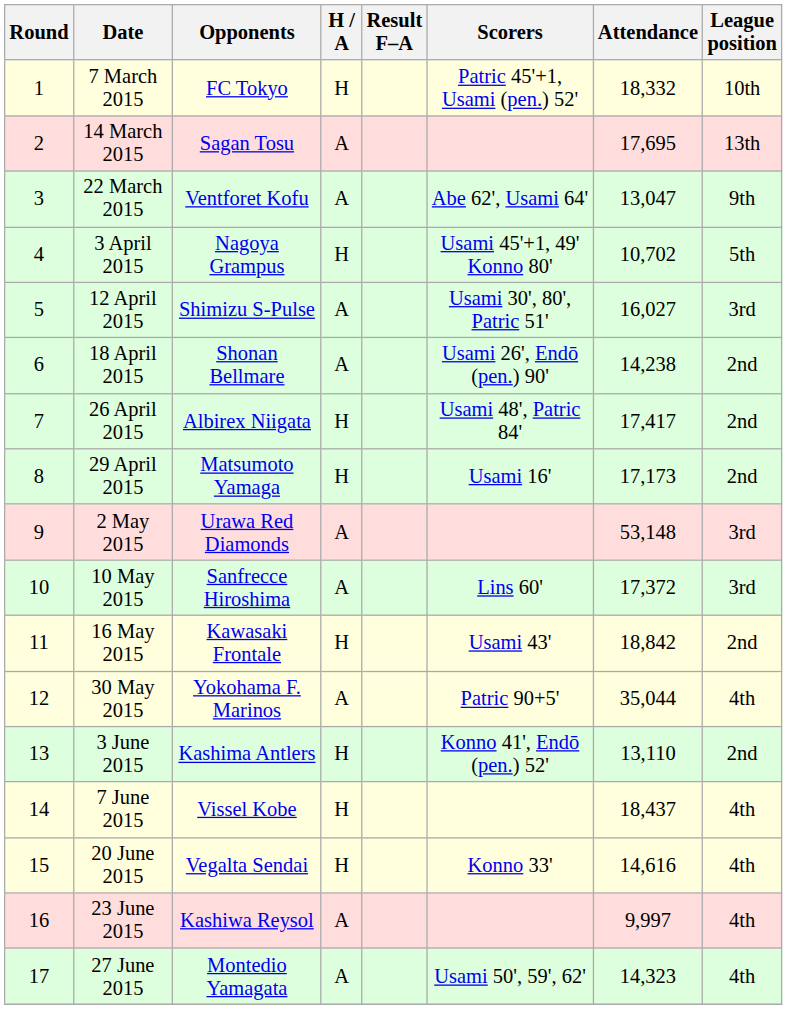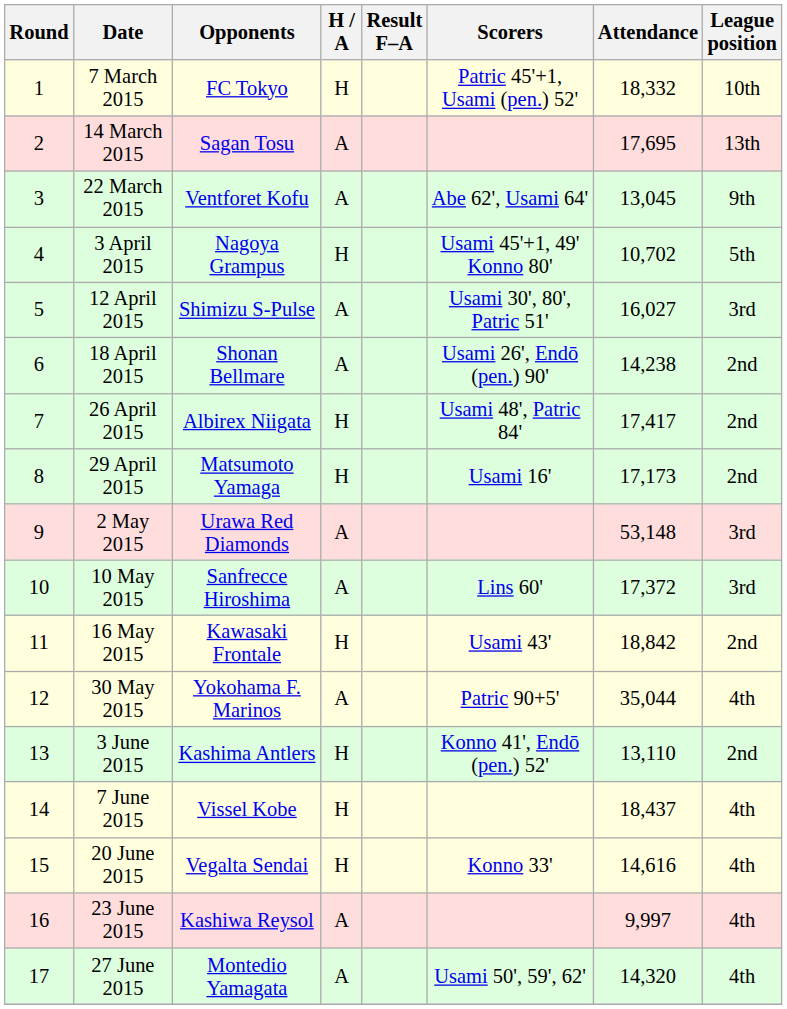22 March 2015 | Attendance: 13,047 -> 13,045
27 June 2015 | Attendance: 14,323 -> 14,320
